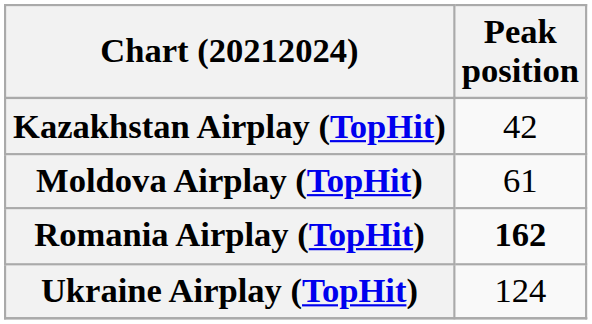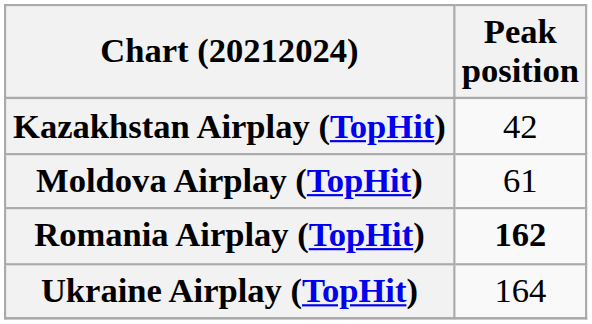Ukraine Airplay (TopHit) | Peak position: 124 -> 164
